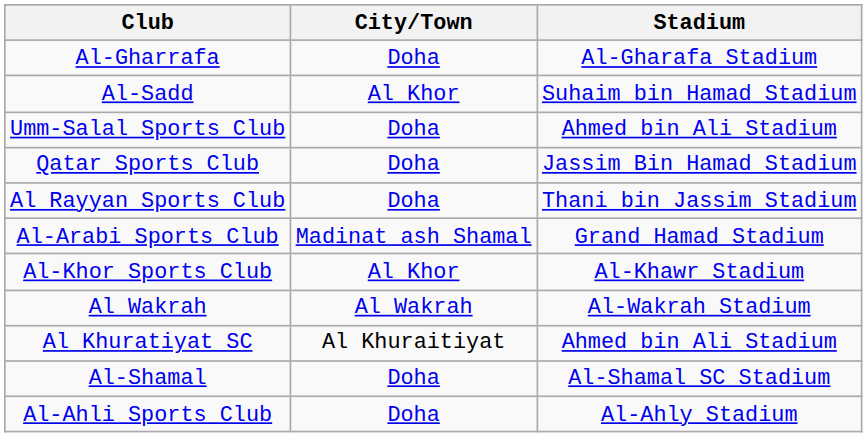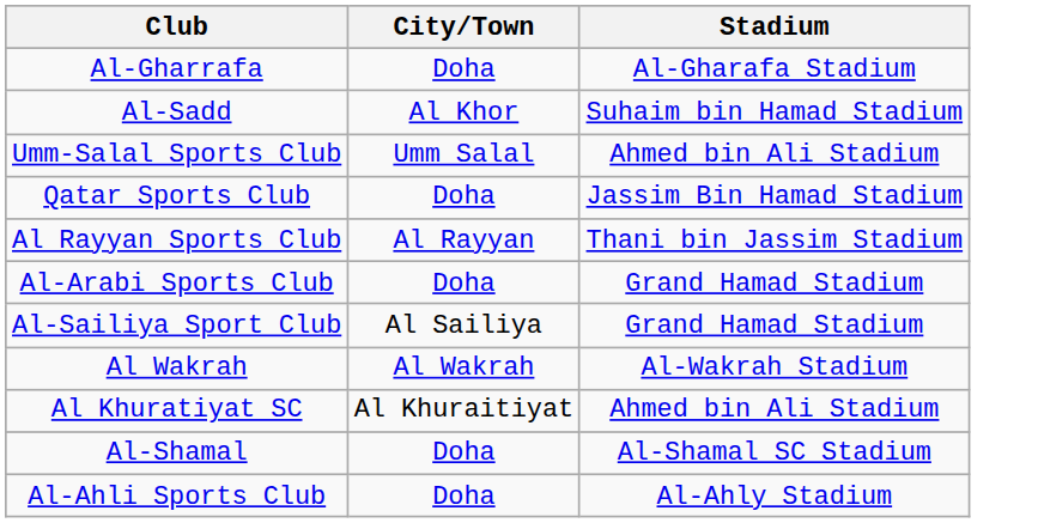Umm-Salal Sports Club | City/Town: Doha -> Umm Salal
Al Rayyan Sports Club | City/Town: Doha -> Al Rayyan
Al-Arabi Sports Club | City/Town: Madinat ash Shamal -> Doha
- row: Al-Khor Sports Club | Al Khor | Al-Khawr Stadium
+ row: Al-Sailiya Sport Club | Al Sailiya | Grand Hamad Stadium
